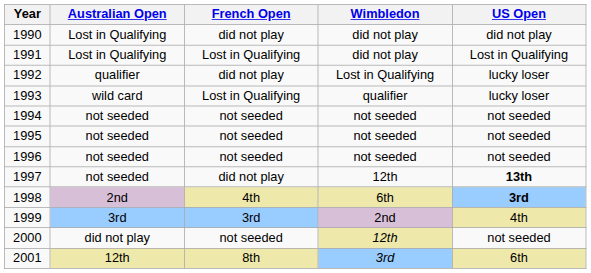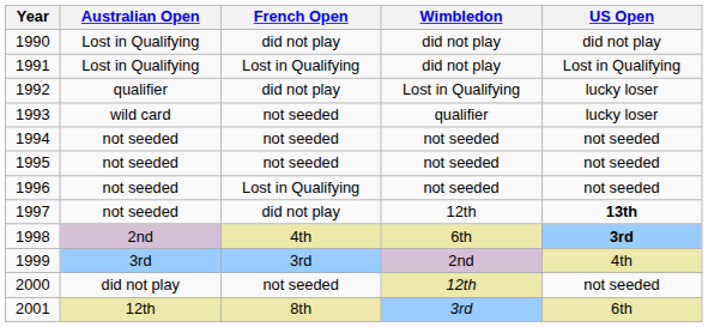1993 | French Open: Lost in Qualifying -> not seeded
1996 | French Open: not seeded -> Lost in Qualifying
